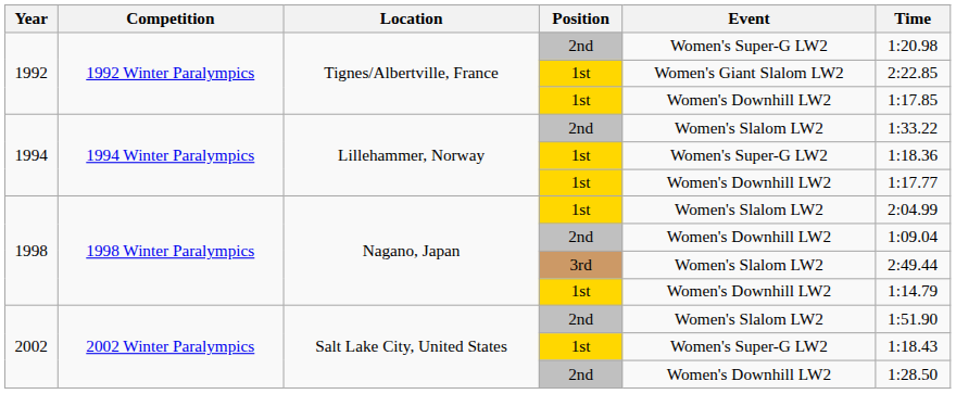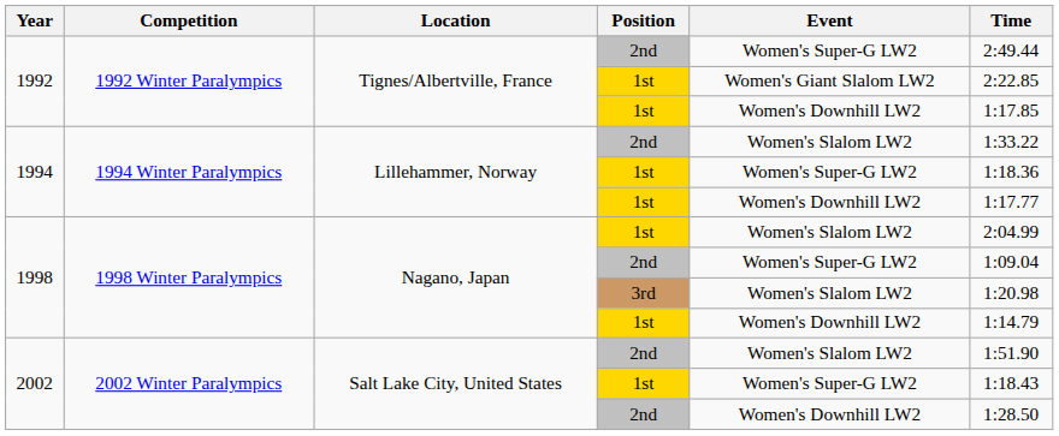1992 / 2nd | Time: 1:20.98 -> 2:49.44
1998 / 2nd | Event: Women's Downhill LW2 -> Women's Super-G LW2
1998 / 3rd | Time: 2:49.44 -> 1:20.98
